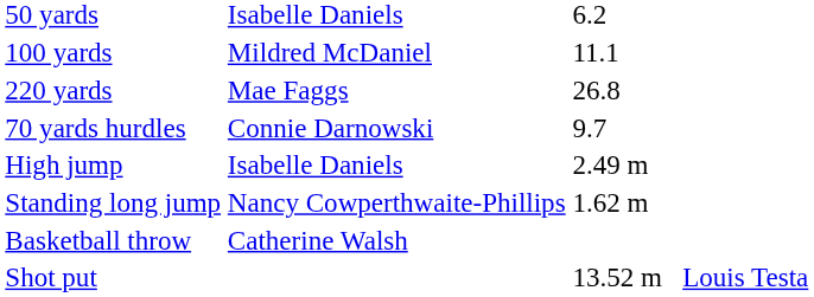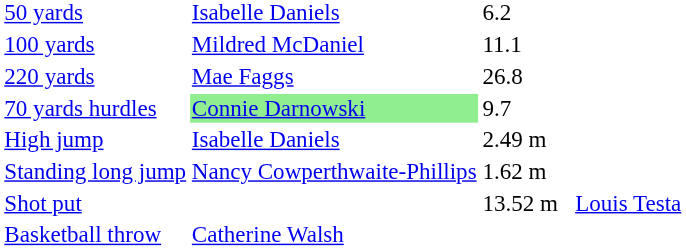70 yards hurdles | column 2: no background -> lightgreen background
rows swapped: Shot put <-> Basketball throw
